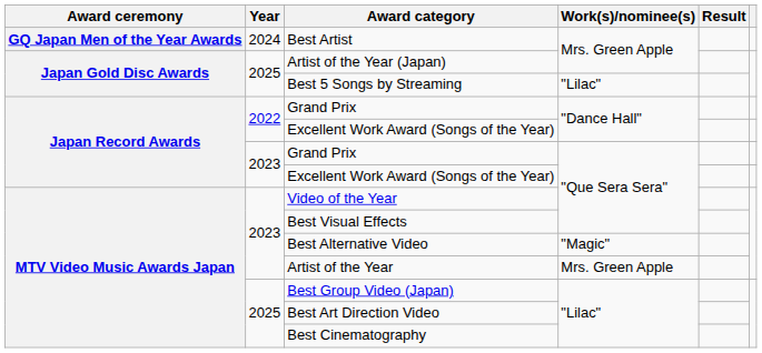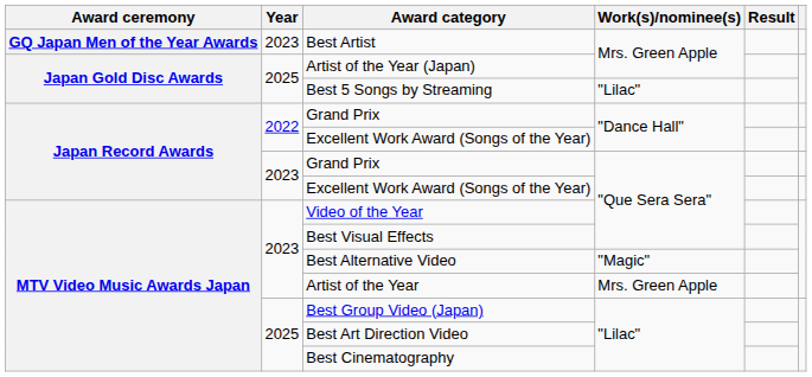Best Artist | Year: 2024 -> 2023
